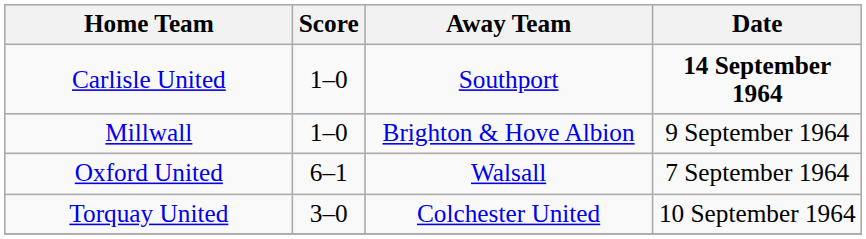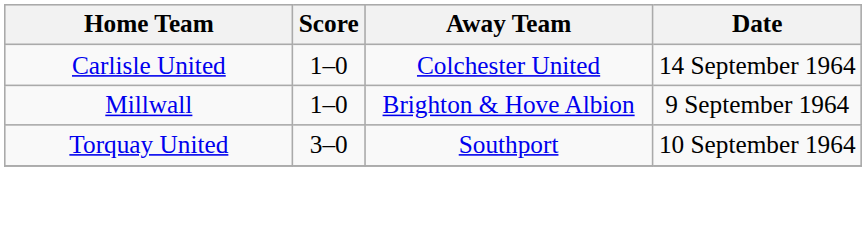Carlisle United | Away Team: Southport -> Colchester United
Carlisle United | Date: bold -> normal
- row: Oxford United | 6–1 | Walsall | 7 September 1964
Torquay United | Away Team: Colchester United -> Southport
